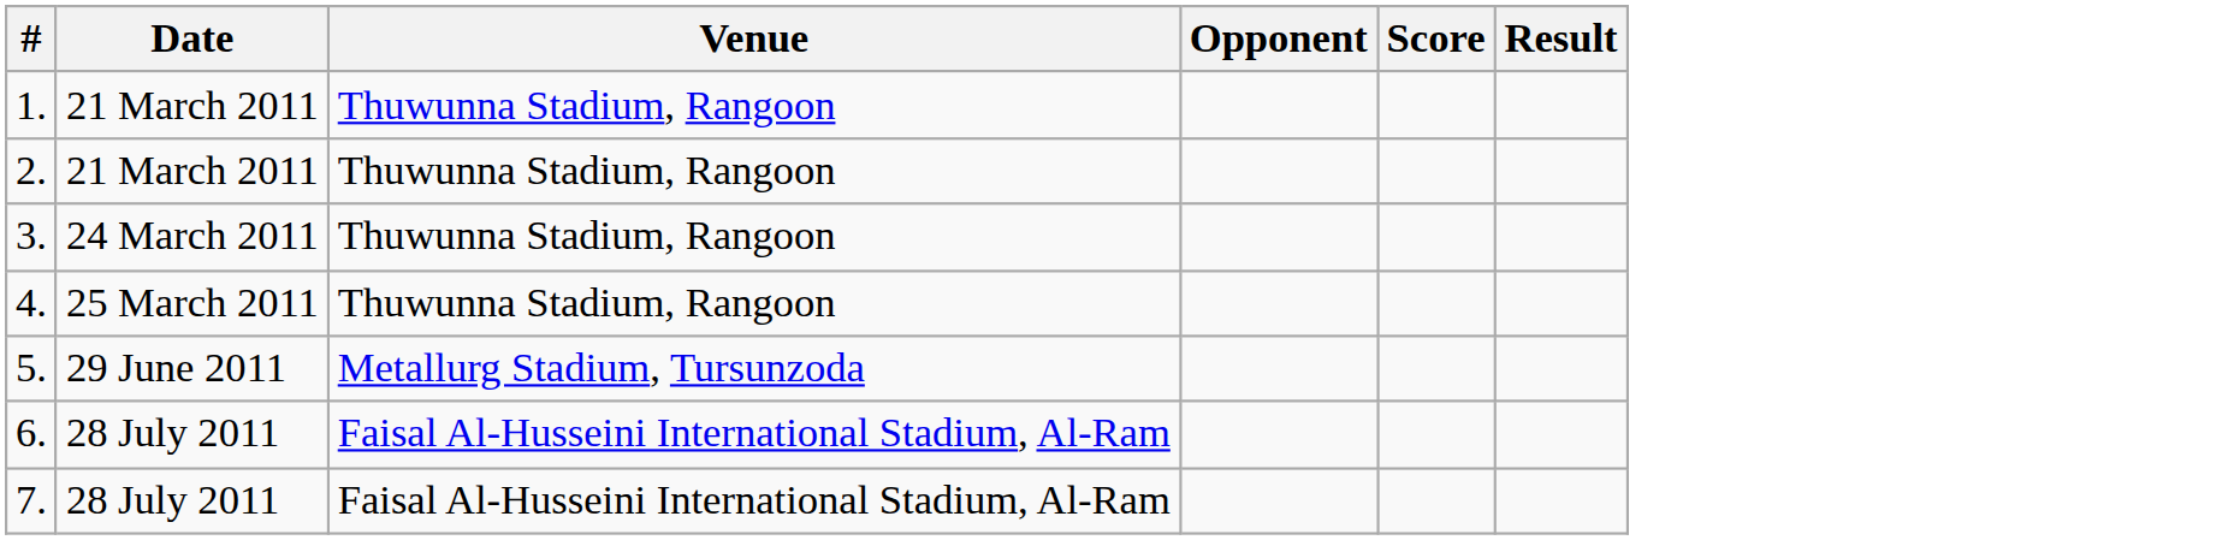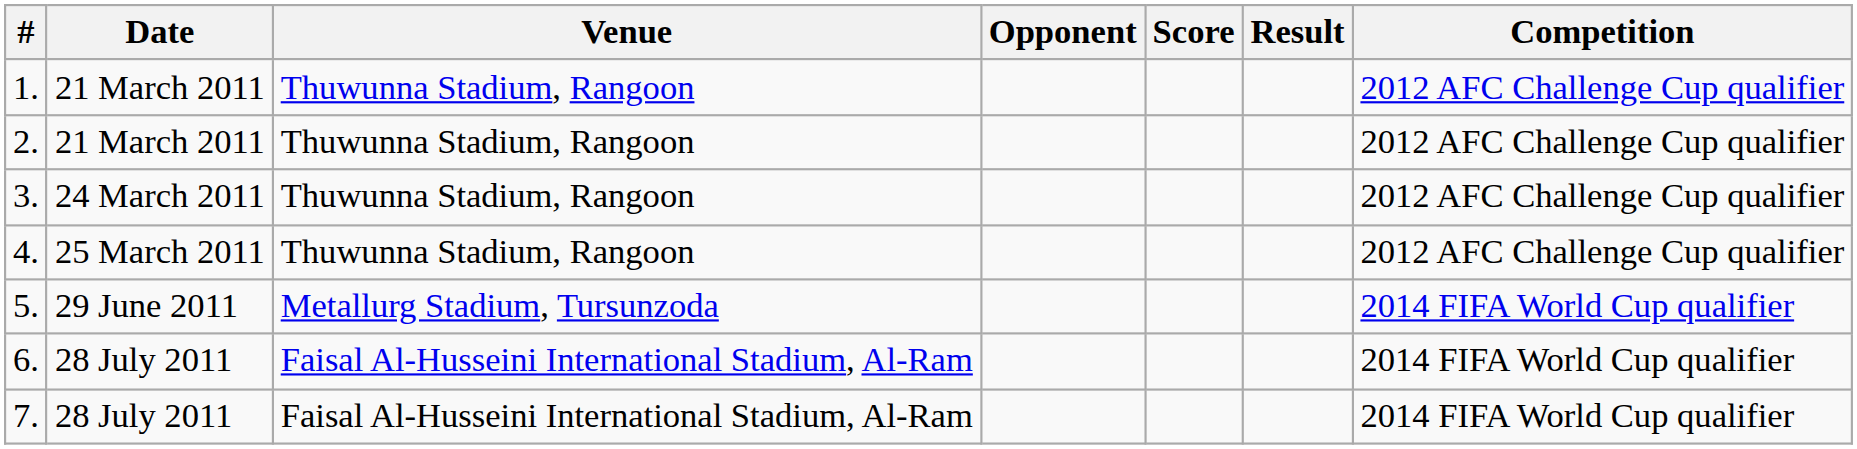+ column: Competition | 2012 AFC Challenge Cup qualifier | 2012 AFC Challenge Cup qualifier | 2012 AFC Challenge Cup qualifier | 2012 AFC Challenge Cup qualifier | 2014 FIFA World Cup qualifier | 2014 FIFA World Cup qualifier | 2014 FIFA World Cup qualifier
